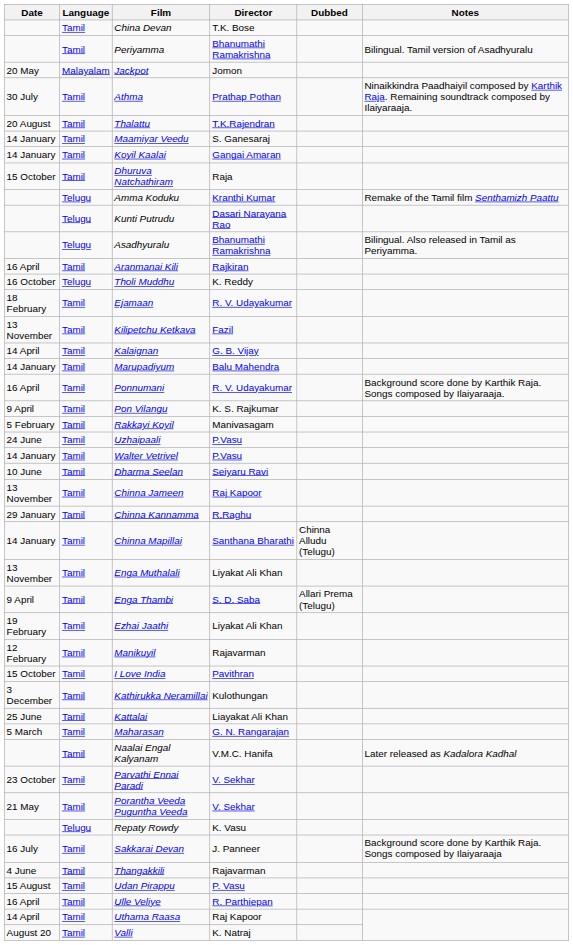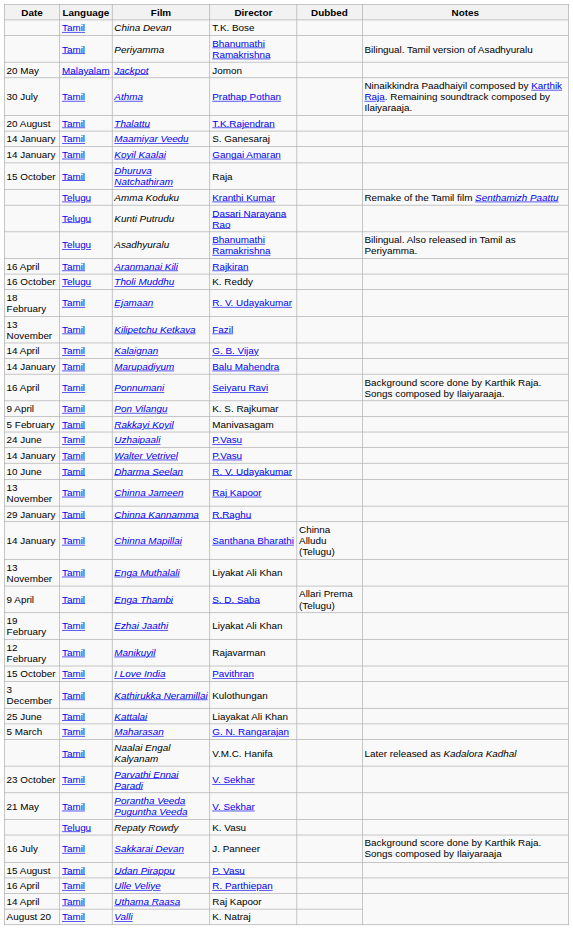Ponnumani | Director: R. V. Udayakumar -> Seiyaru Ravi
Dharma Seelan | Director: Seiyaru Ravi -> R. V. Udayakumar
- row: 4 June | Tamil | Thangakkili | Rajavarman
